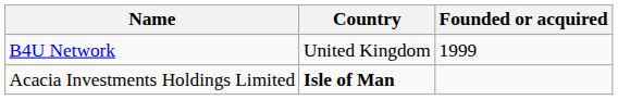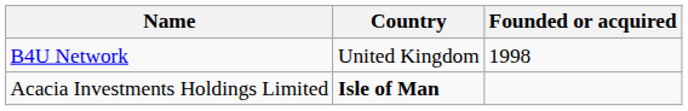B4U Network | Founded or acquired: 1999 -> 1998
